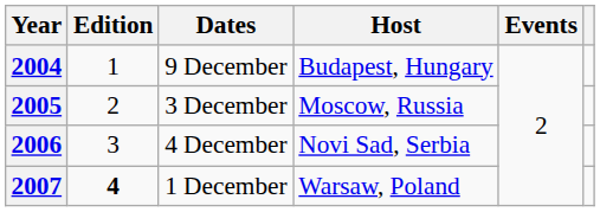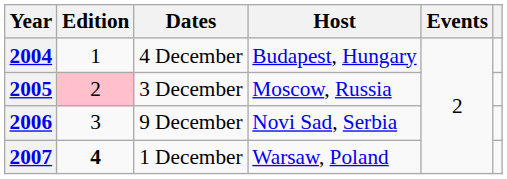2004 | Dates: 9 December -> 4 December
2005 | Edition: no background -> pink background
2006 | Dates: 4 December -> 9 December
